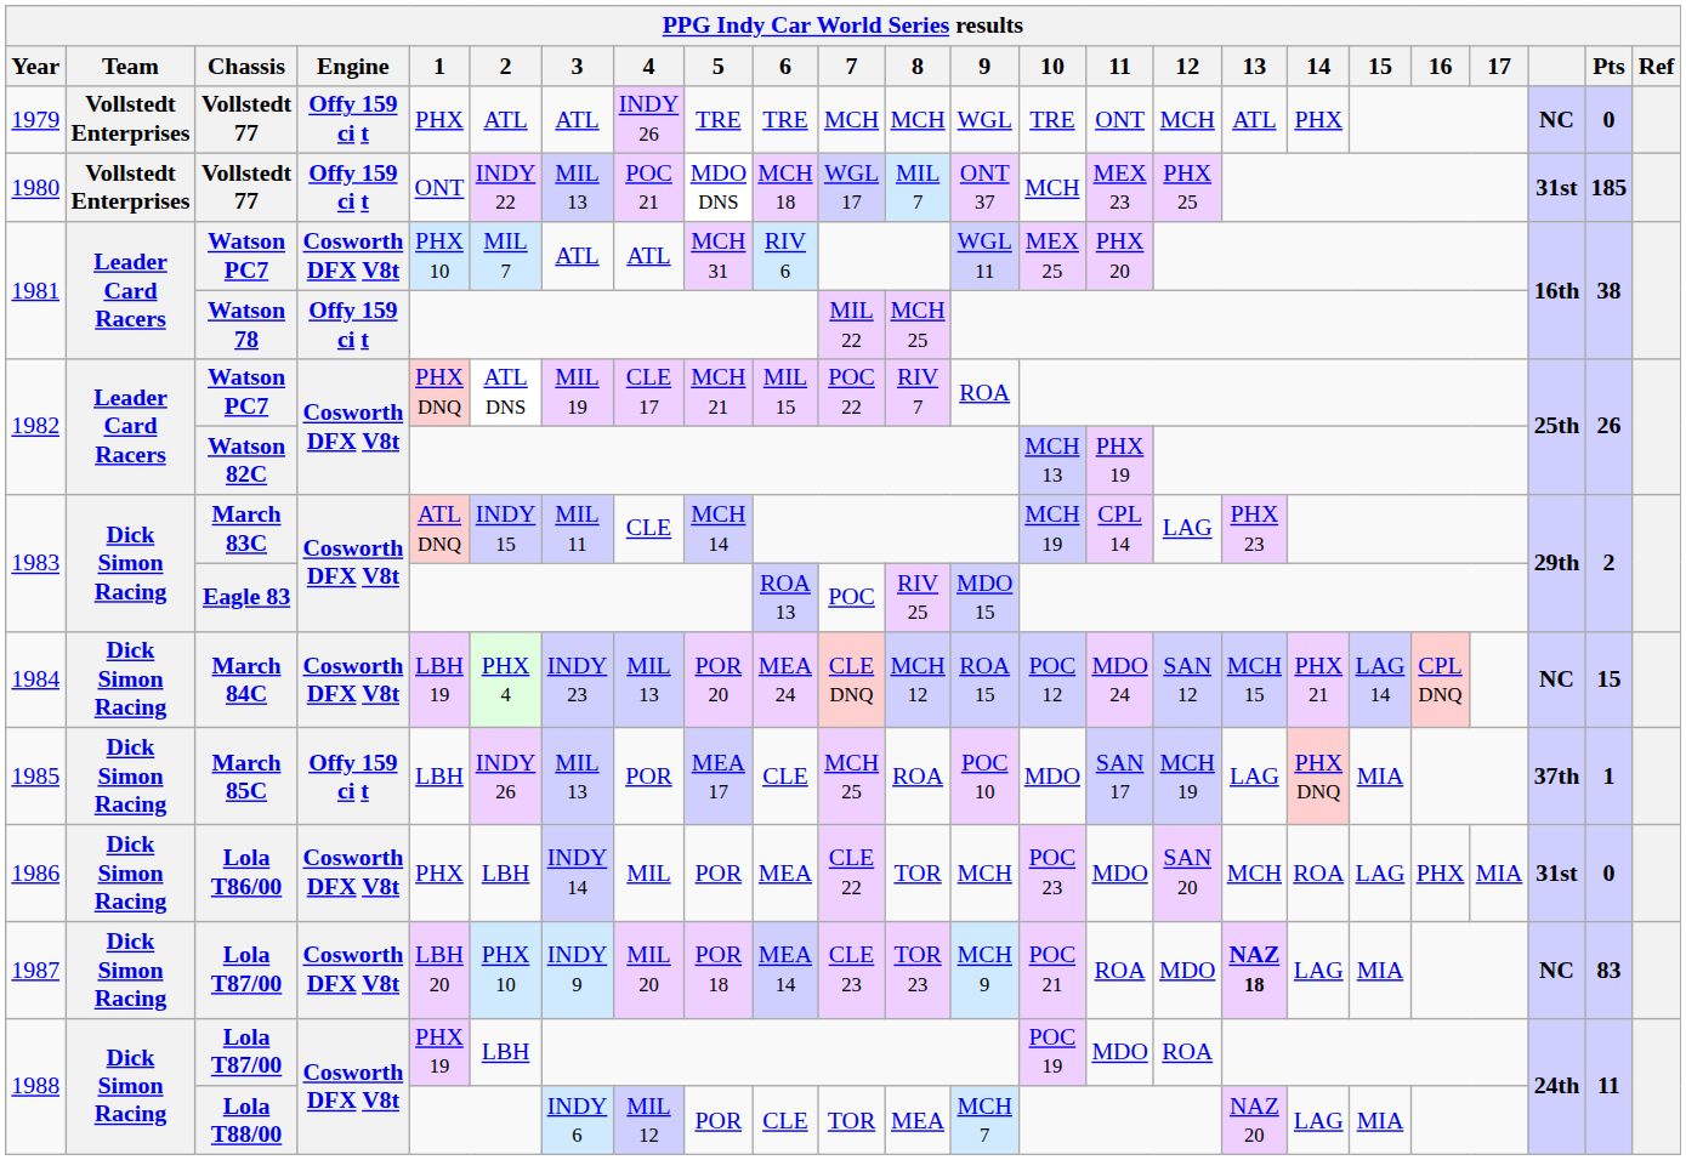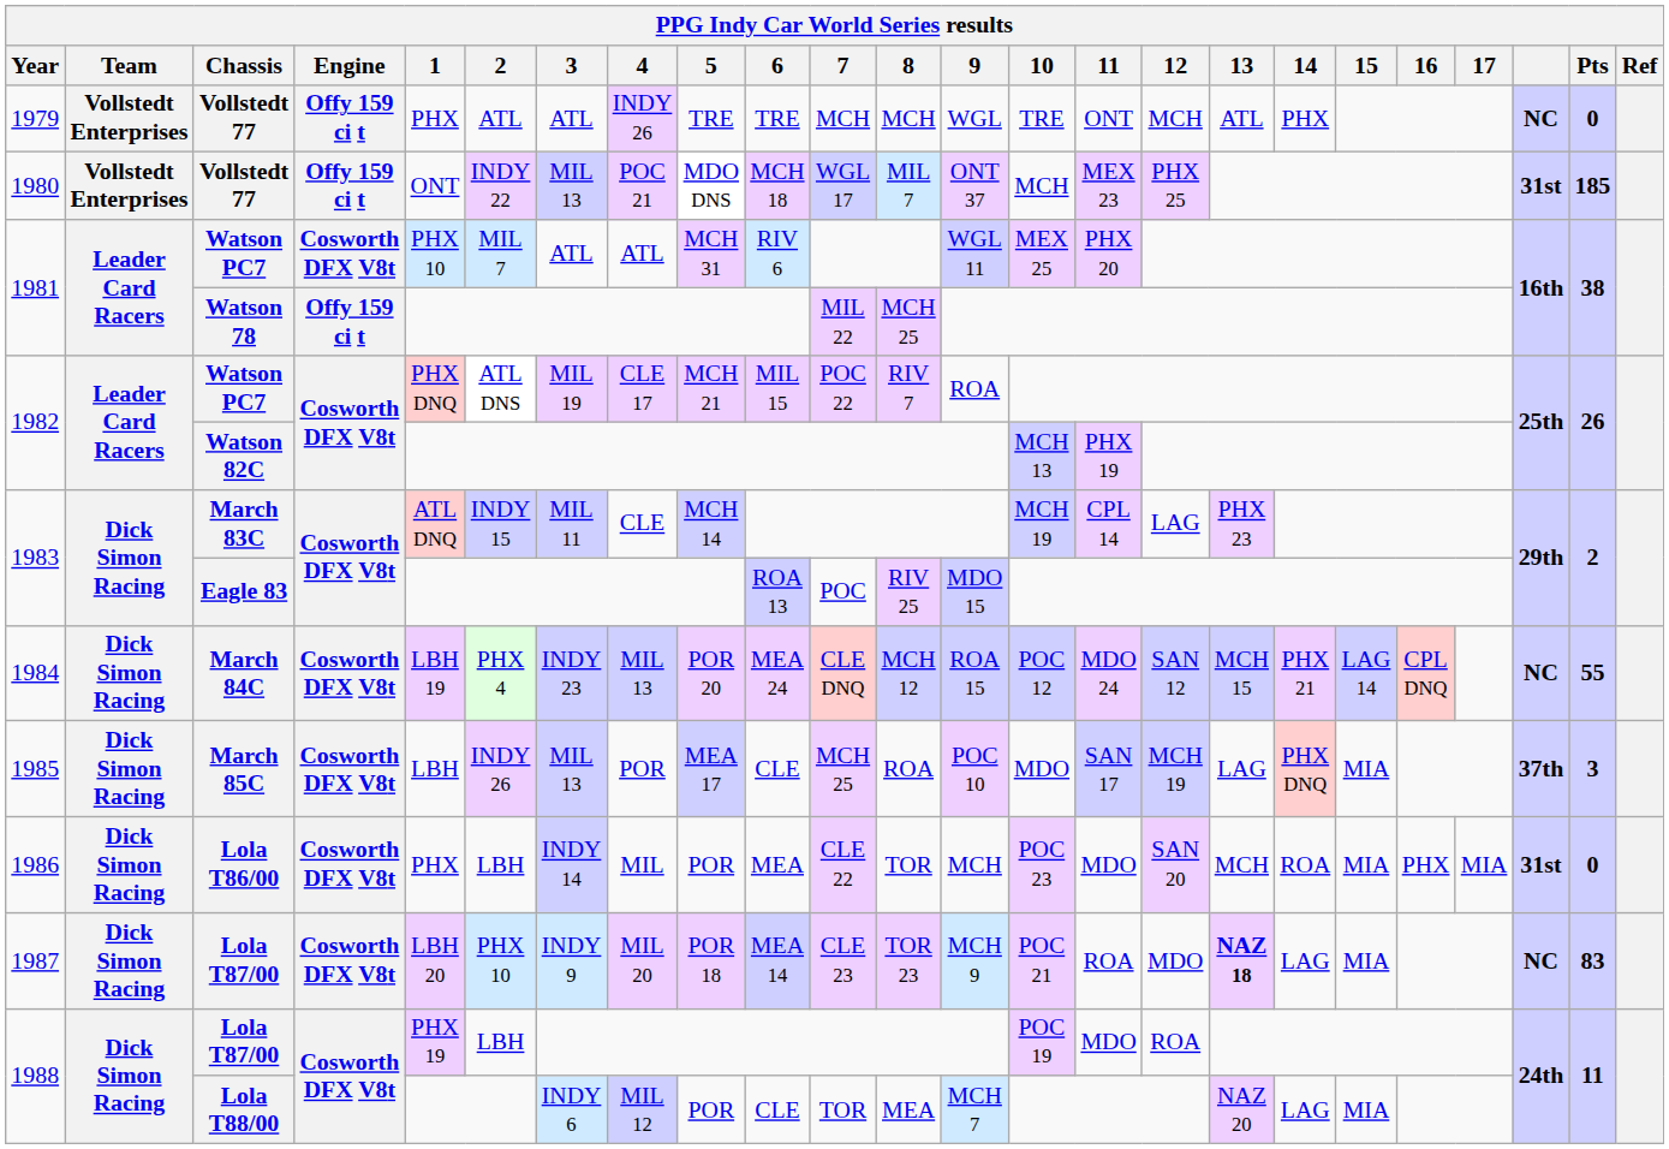March 84C | Pts: 15 -> 55
March 85C | Engine: Offy 159 ci t -> Cosworth DFX V8t
March 85C | Pts: 1 -> 3
Lola T86/00 | 15: LAG -> MIA
